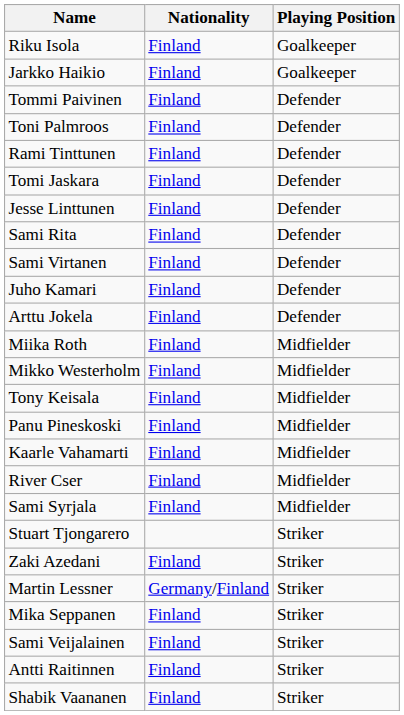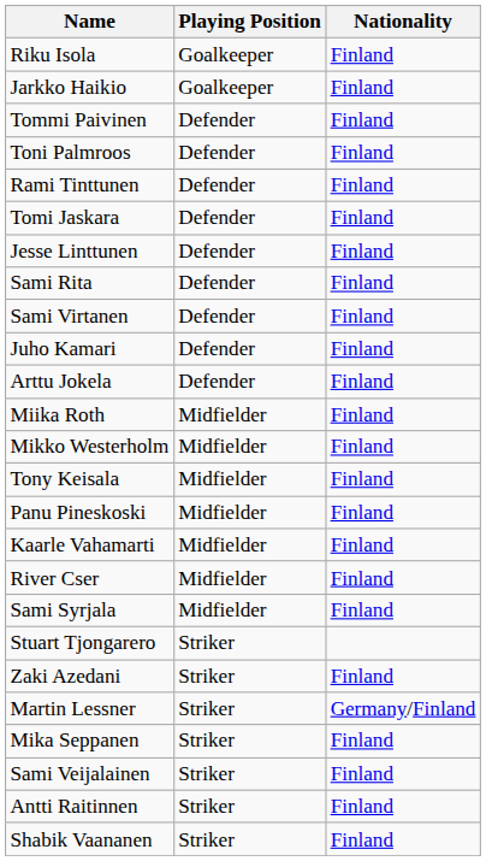columns swapped: Playing Position <-> Nationality
